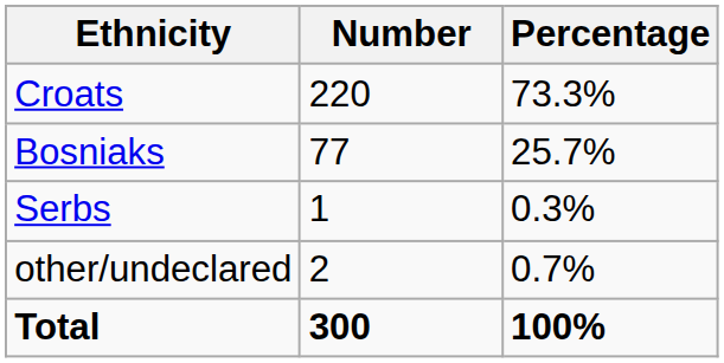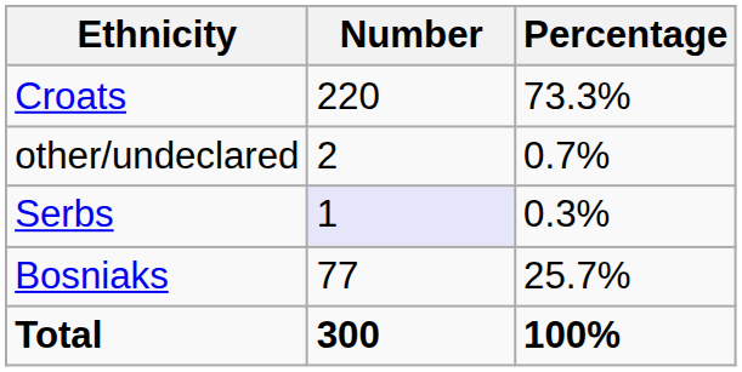rows swapped: Bosniaks <-> other/undeclared
Serbs | Number: no background -> lavender background
